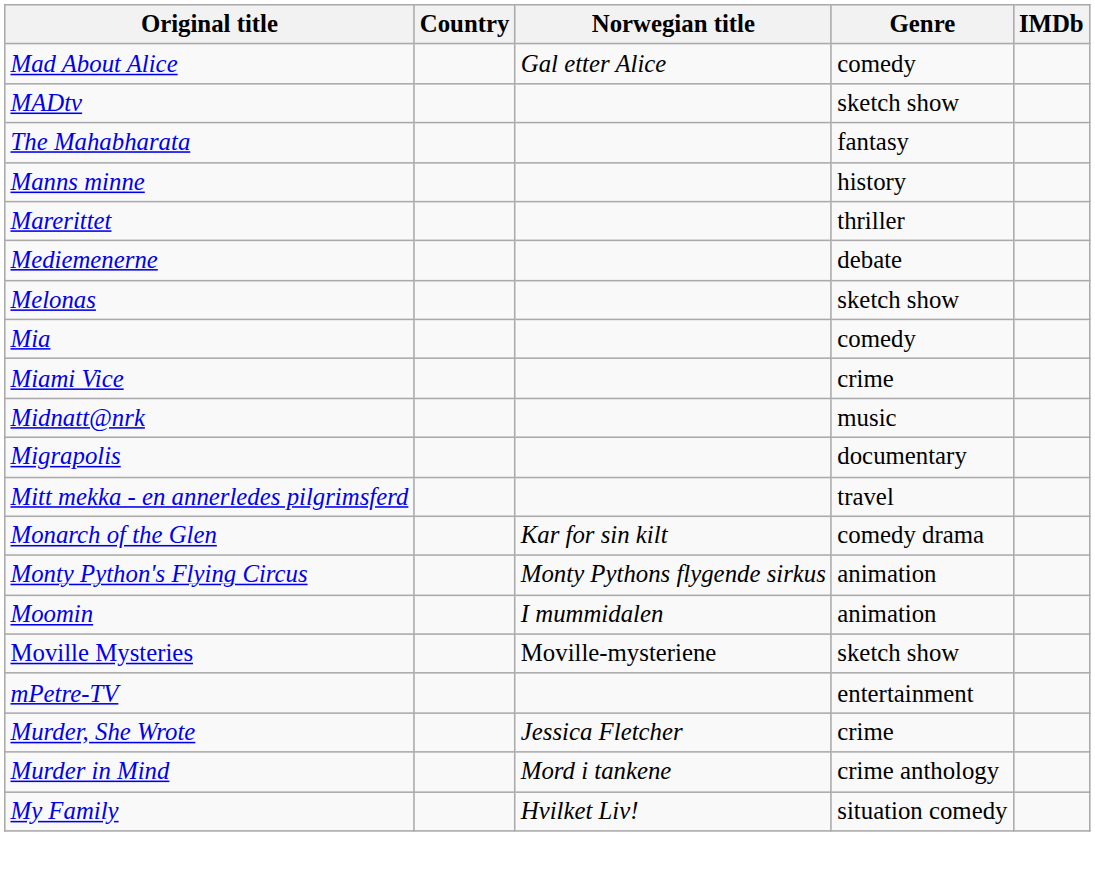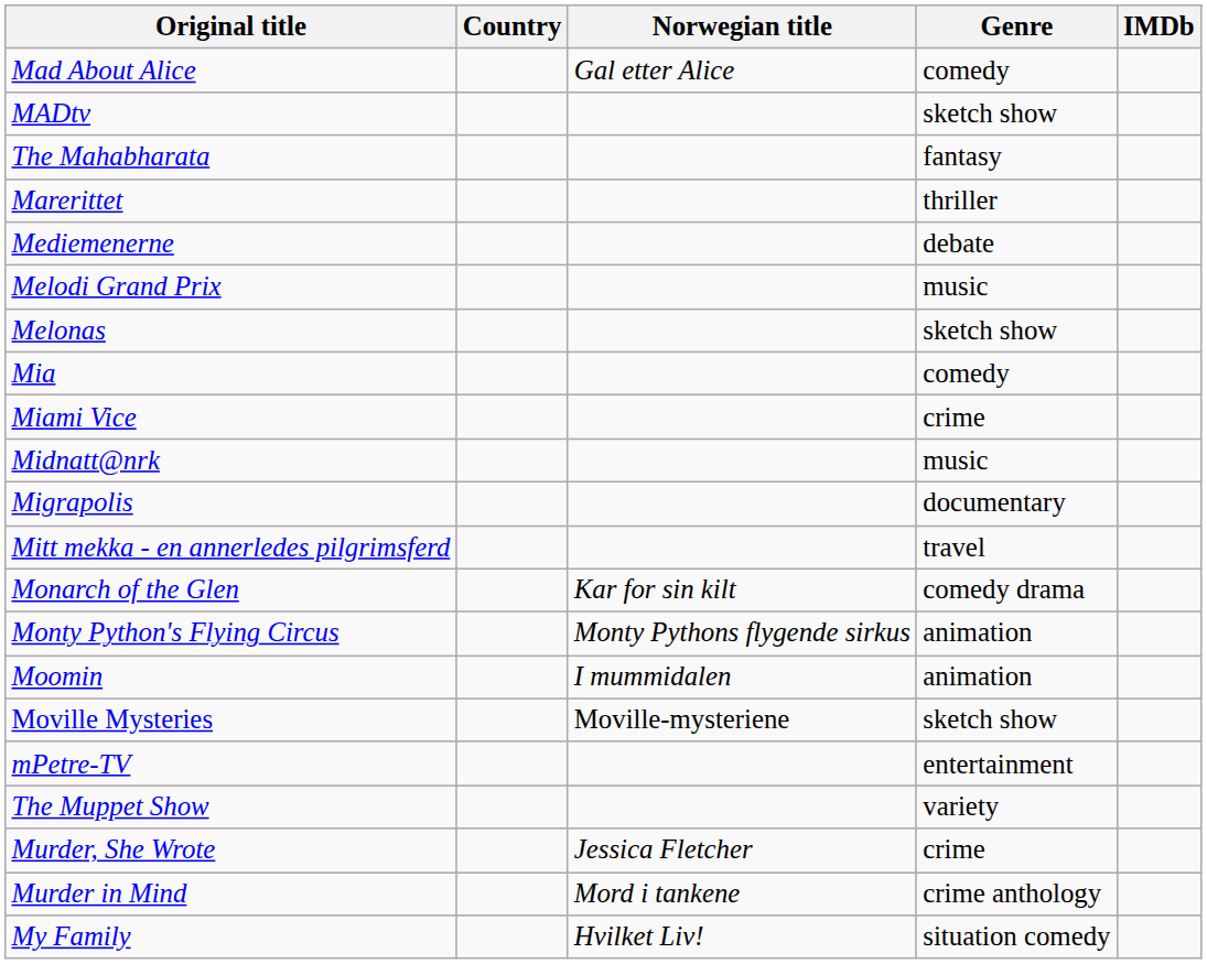- row: Manns minne | history
+ row: Melodi Grand Prix | music
+ row: The Muppet Show | variety
